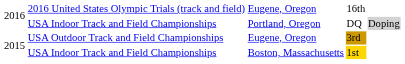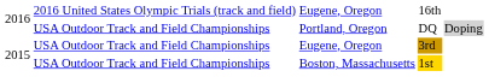Portland, Oregon | column 2: USA Indoor Track and Field Championships -> USA Outdoor Track and Field Championships
Boston, Massachusetts | column 2: USA Indoor Track and Field Championships -> USA Outdoor Track and Field Championships
